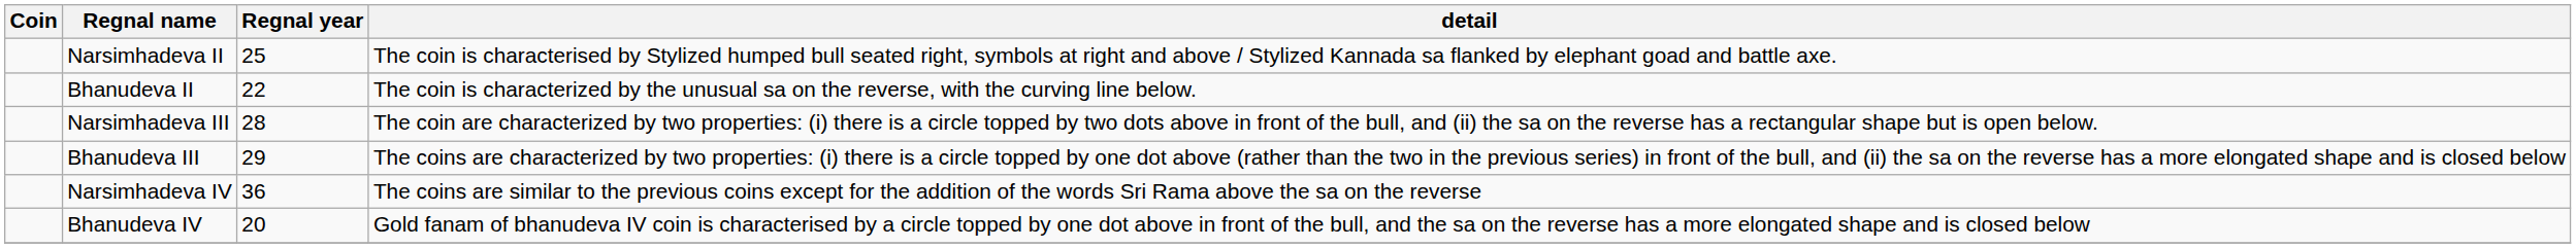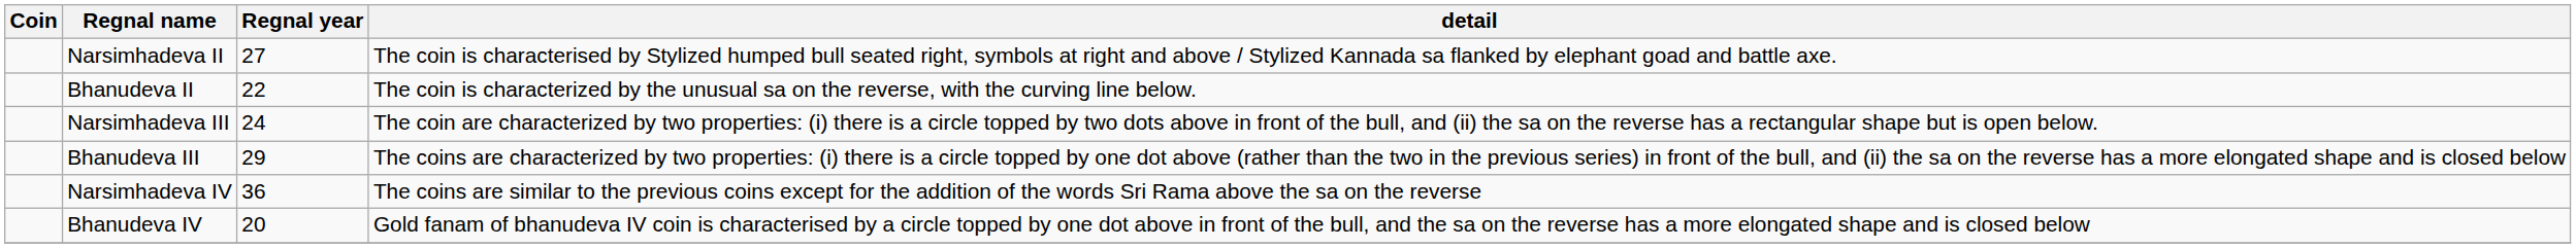Narsimhadeva II | Regnal year: 25 -> 27
Narsimhadeva III | Regnal year: 28 -> 24
